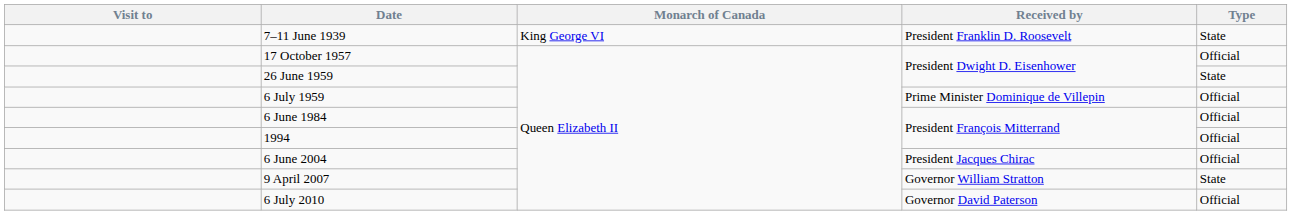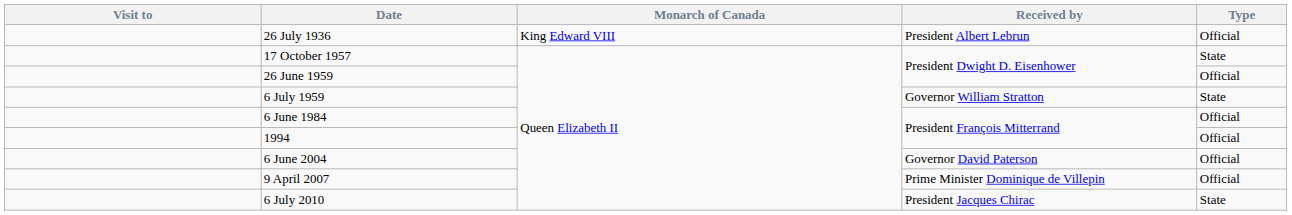+ row: 26 July 1936 | King Edward VIII | President Albert Lebrun | Official
- row: 7–11 June 1939 | King George VI | President Franklin D. Roosevelt | State
17 October 1957 | Type: Official -> State
26 June 1959 | Type: State -> Official
6 July 1959 | Received by: Prime Minister Dominique de Villepin -> Governor William Stratton
6 July 1959 | Type: Official -> State
6 June 2004 | Received by: President Jacques Chirac -> Governor David Paterson
9 April 2007 | Received by: Governor William Stratton -> Prime Minister Dominique de Villepin
9 April 2007 | Type: State -> Official
6 July 2010 | Received by: Governor David Paterson -> President Jacques Chirac
6 July 2010 | Type: Official -> State
